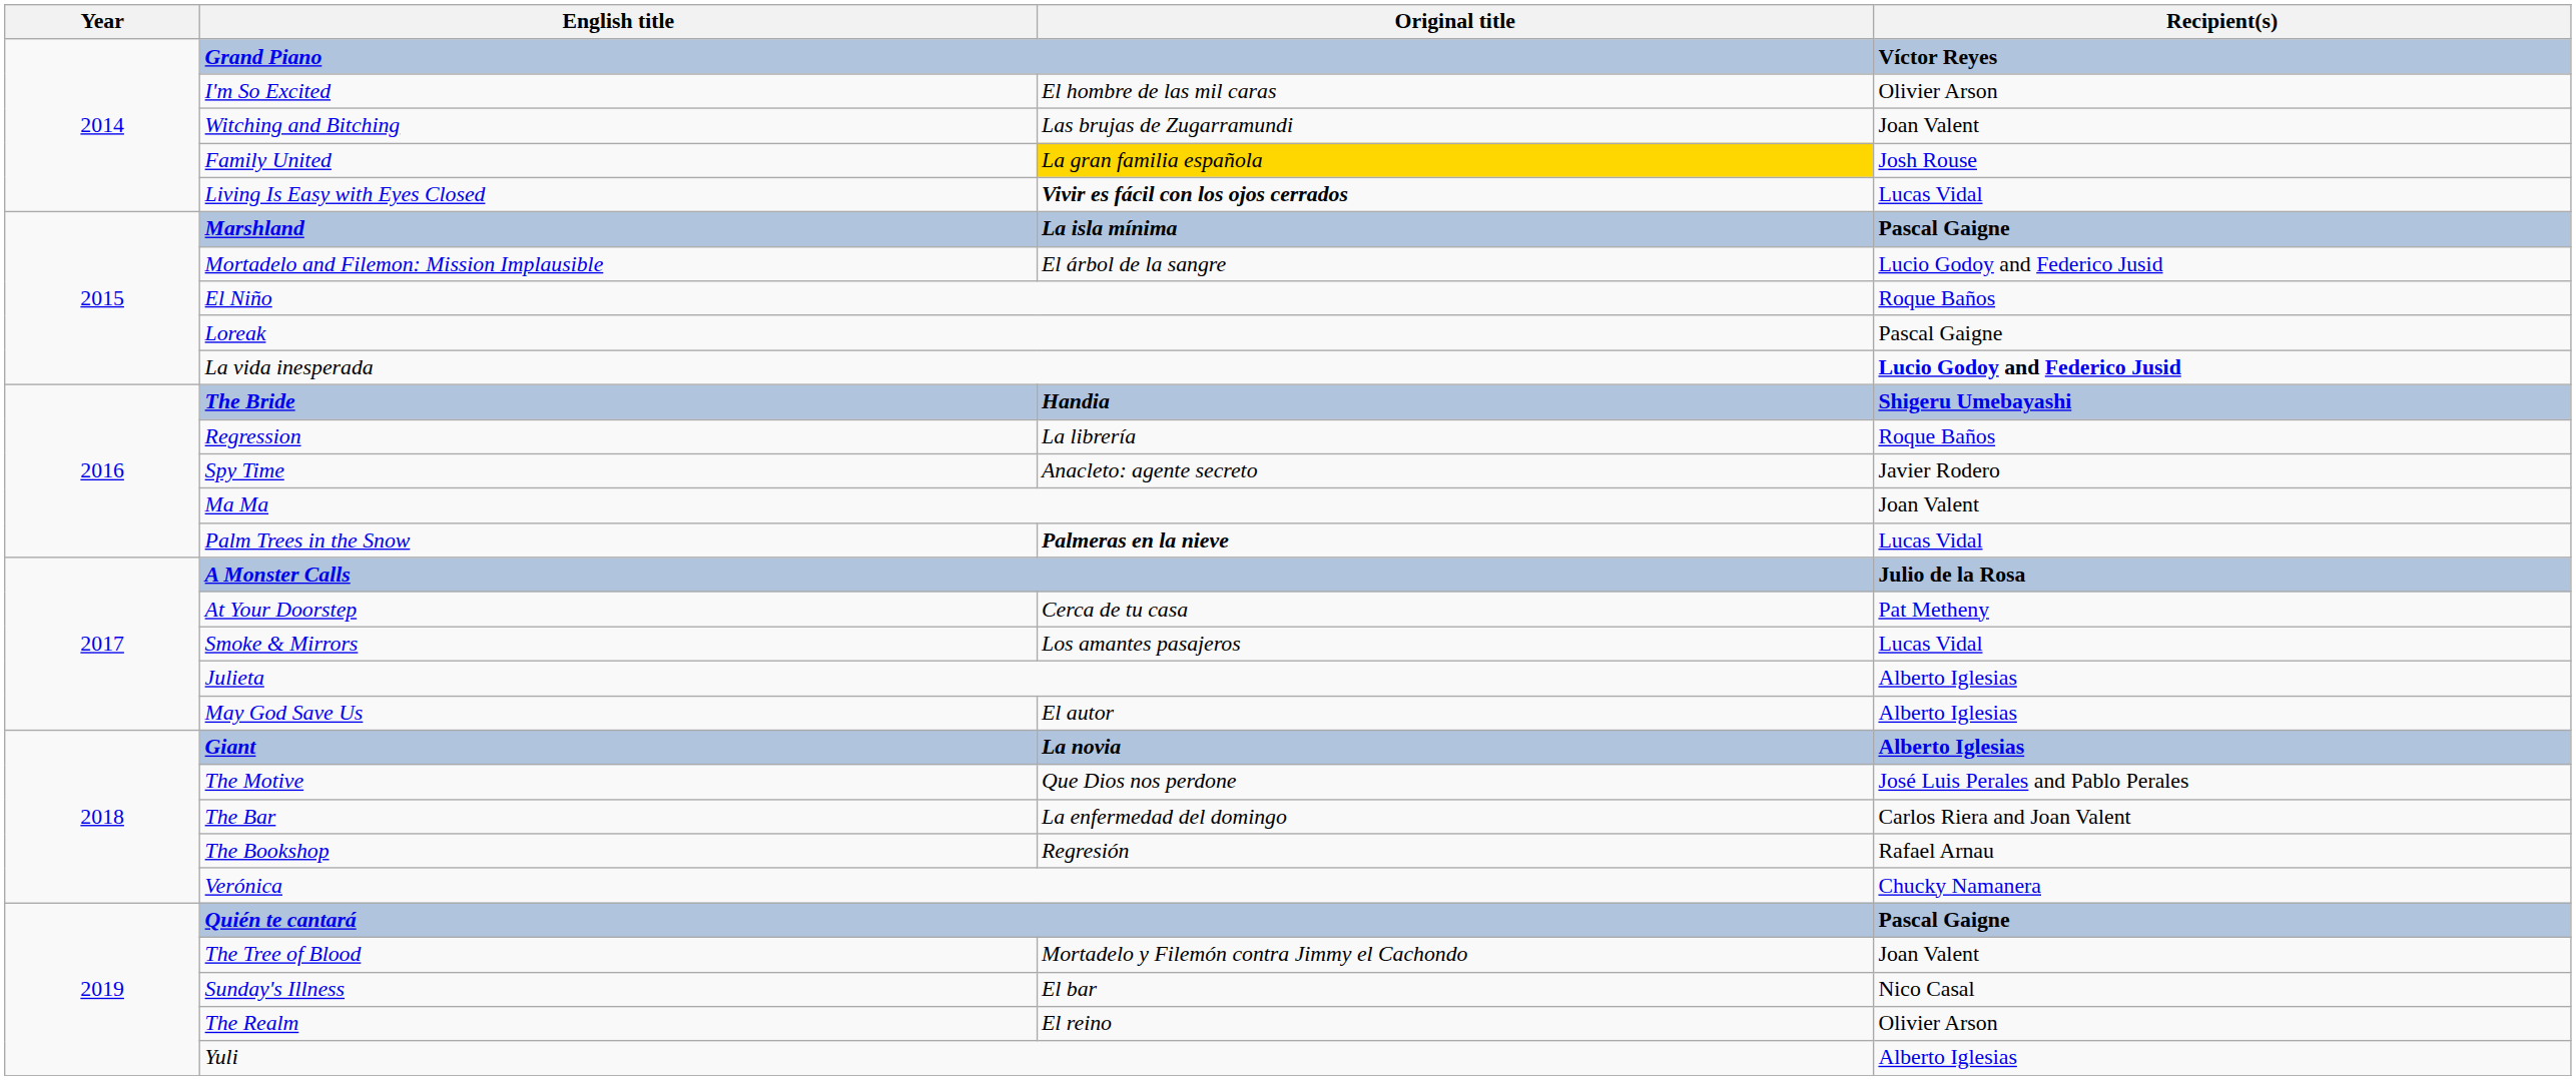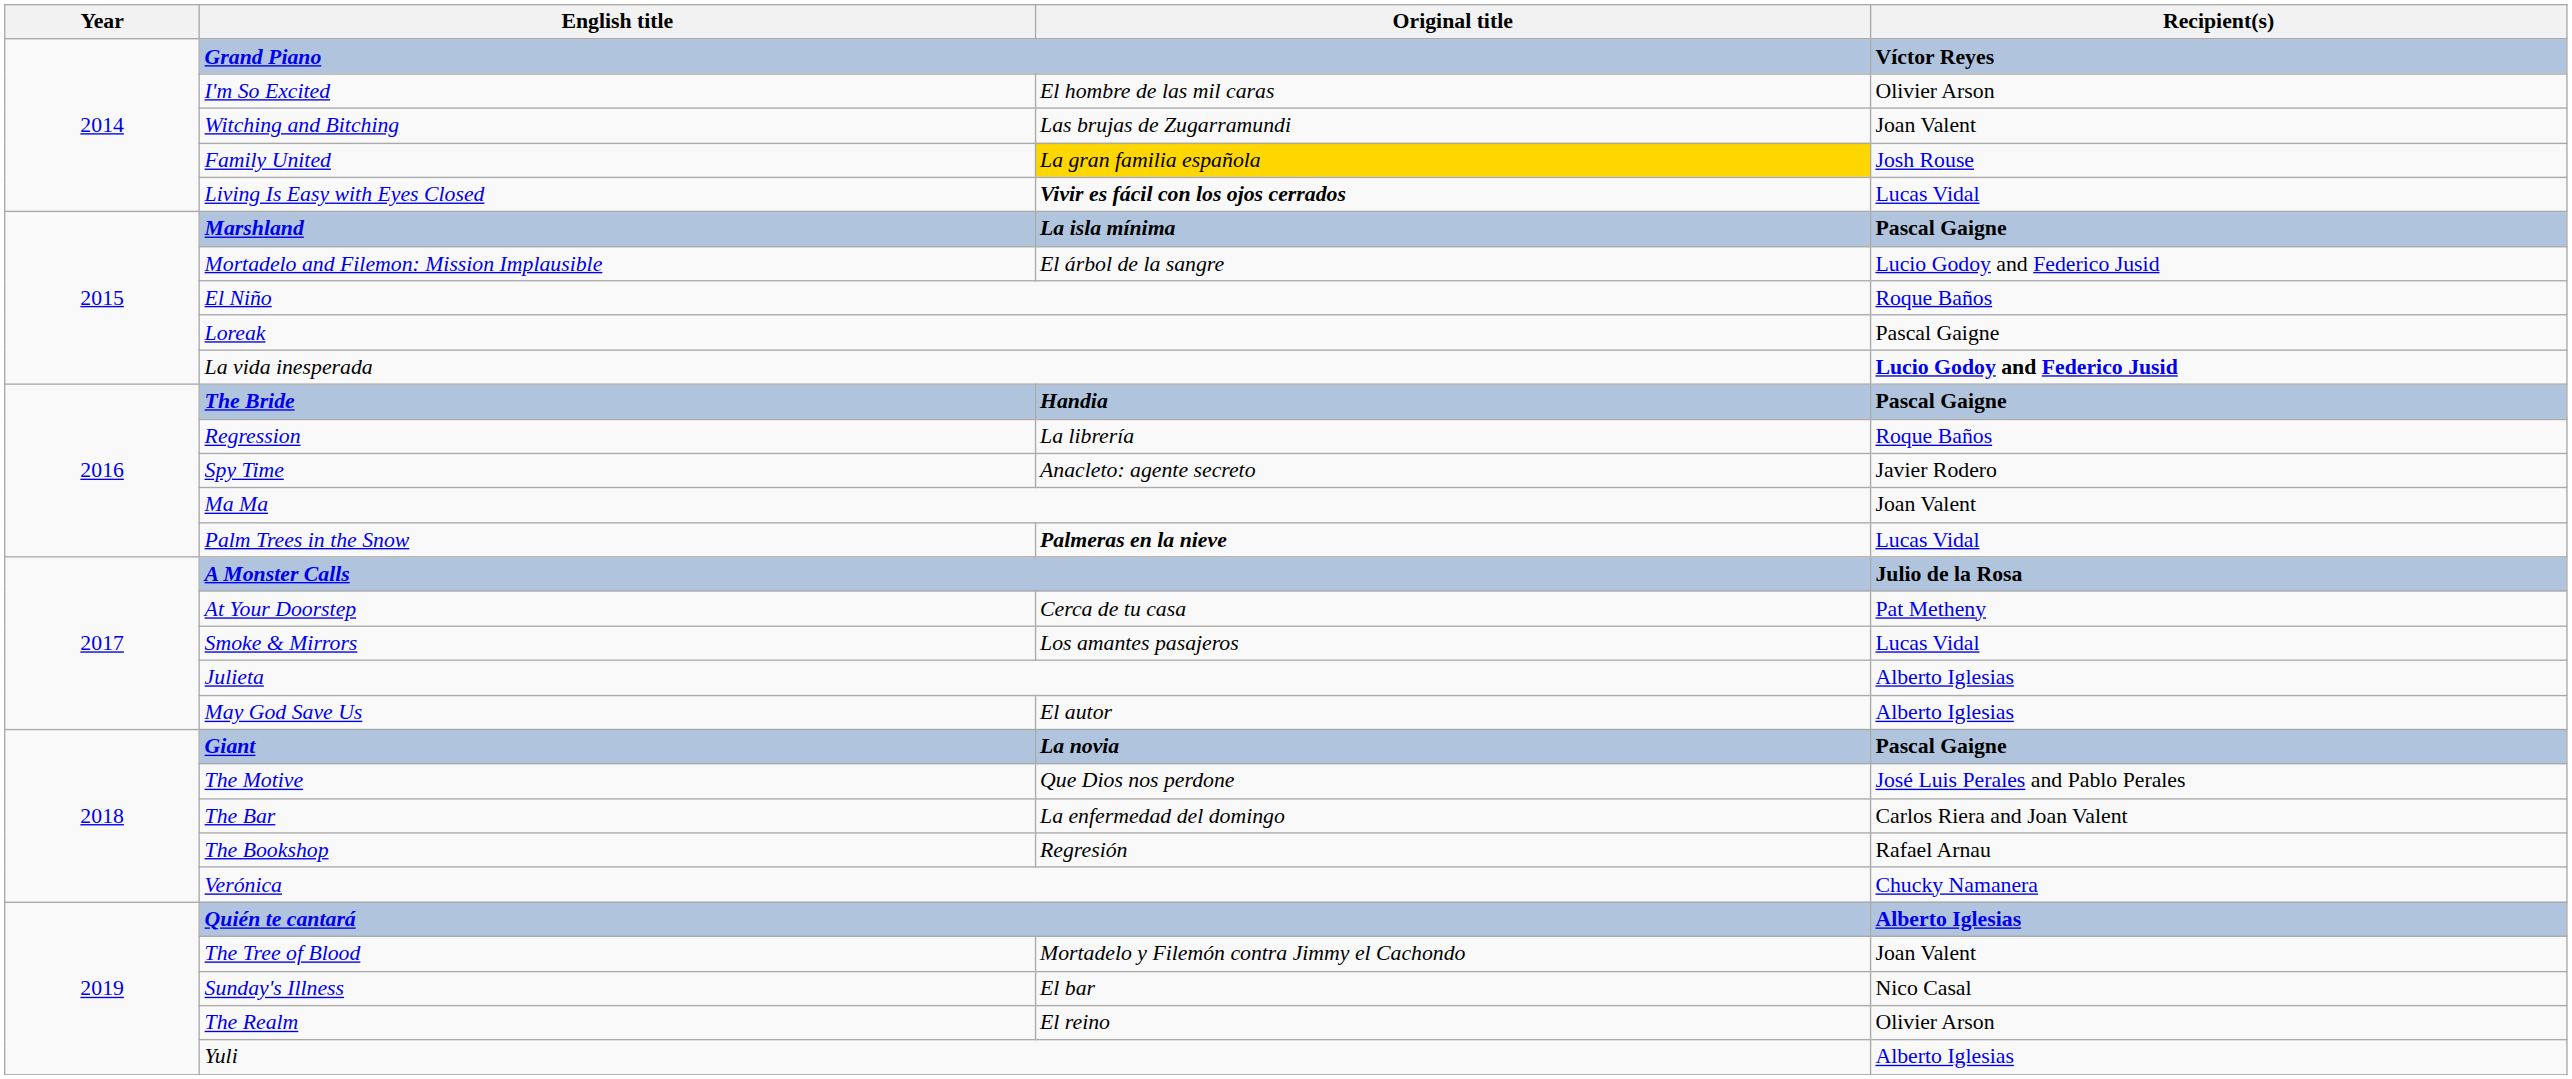The Bride | Recipient(s): Shigeru Umebayashi -> Pascal Gaigne
Giant | Recipient(s): Alberto Iglesias -> Pascal Gaigne
Quién te cantará | Recipient(s): Pascal Gaigne -> Alberto Iglesias
